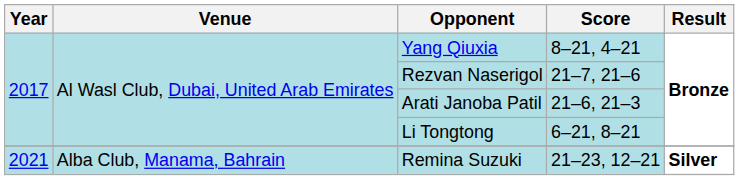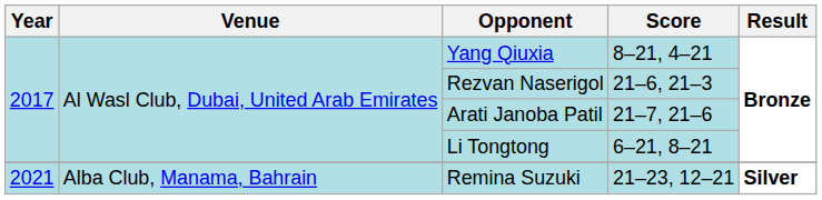Rezvan Naserigol | Score: 21–7, 21–6 -> 21–6, 21–3
Arati Janoba Patil | Score: 21–6, 21–3 -> 21–7, 21–6
